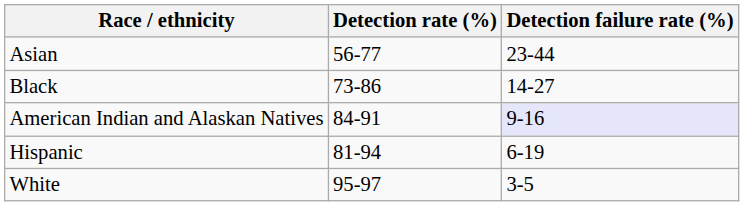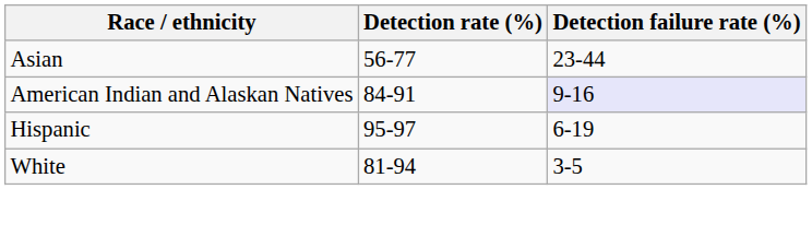- row: Black | 73-86 | 14-27
Hispanic | Detection rate (%): 81-94 -> 95-97
White | Detection rate (%): 95-97 -> 81-94
